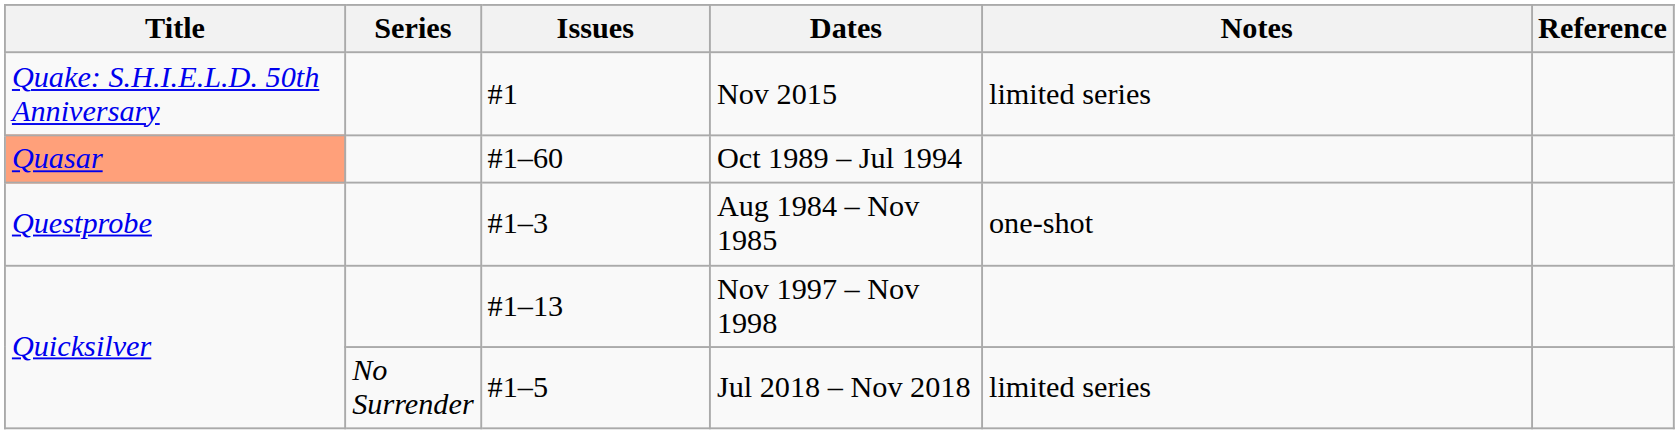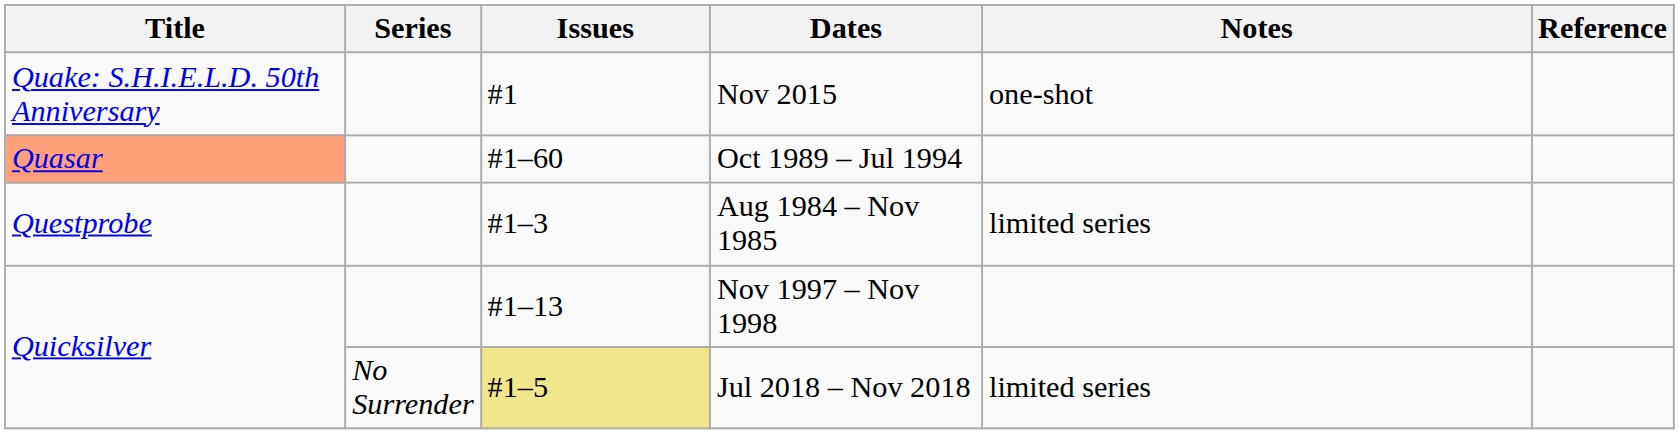Nov 2015 | Notes: limited series -> one-shot
Aug 1984 – Nov 1985 | Notes: one-shot -> limited series
Jul 2018 – Nov 2018 | Issues: no background -> khaki background
